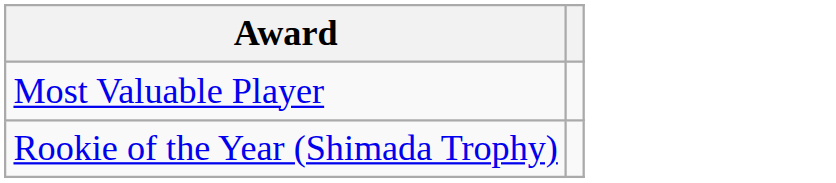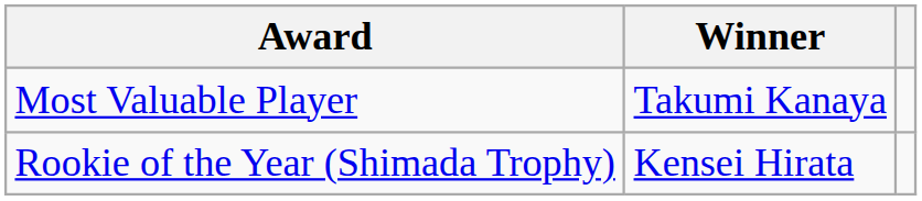+ column: Winner | Takumi Kanaya | Kensei Hirata
